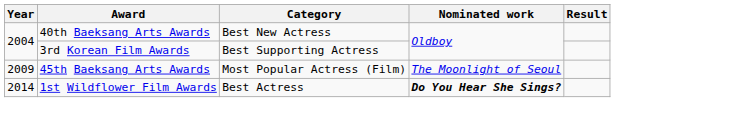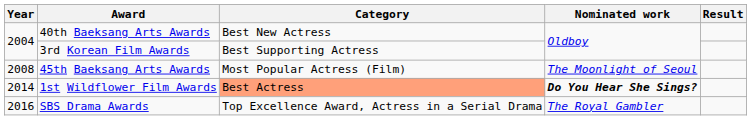45th Baeksang Arts Awards | Year: 2009 -> 2008
1st Wildflower Film Awards | Category: no background -> lightsalmon background
+ row: 2016 | SBS Drama Awards | Top Excellence Award, Actress in a Serial Drama | The Royal Gambler
